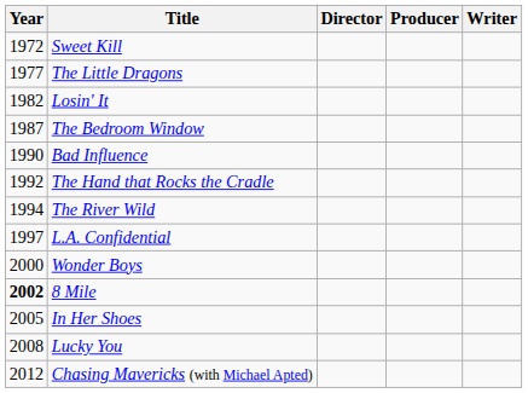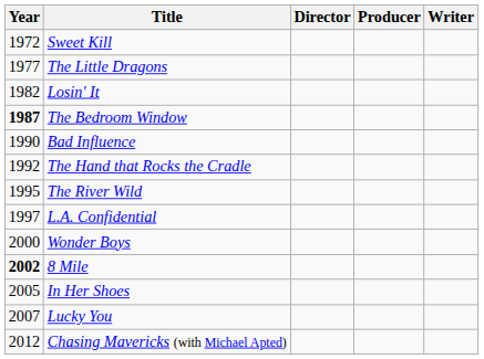The Bedroom Window | Year: normal -> bold
The River Wild | Year: 1994 -> 1995
Lucky You | Year: 2008 -> 2007
